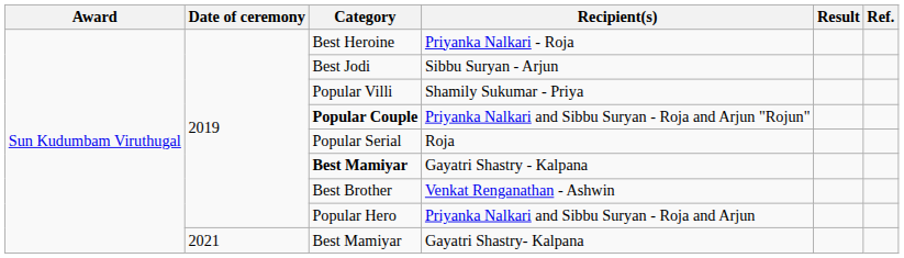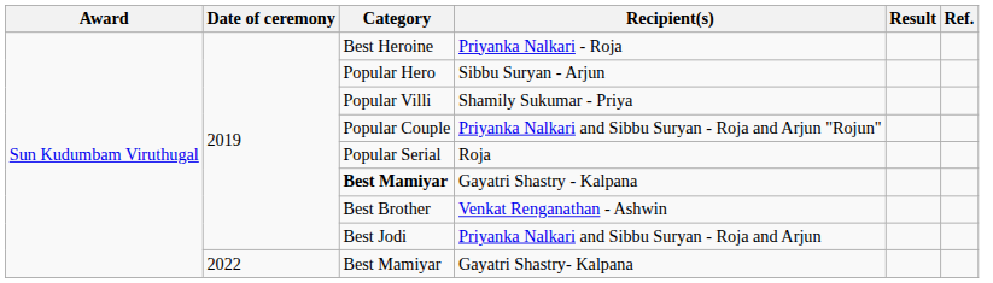Sibbu Suryan - Arjun | Category: Best Jodi -> Popular Hero
Priyanka Nalkari and Sibbu Suryan - Roja and Arjun "Rojun" | Category: bold -> normal
Priyanka Nalkari and Sibbu Suryan - Roja and Arjun | Category: Popular Hero -> Best Jodi
Gayatri Shastry- Kalpana | Date of ceremony: 2021 -> 2022
